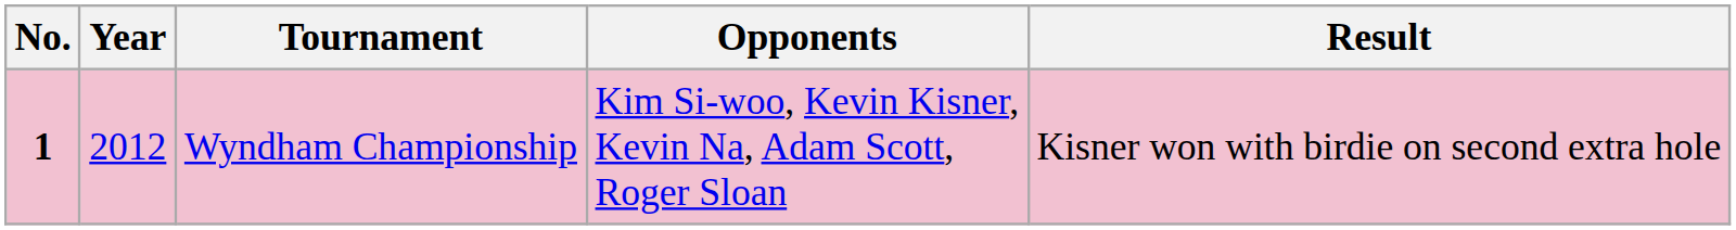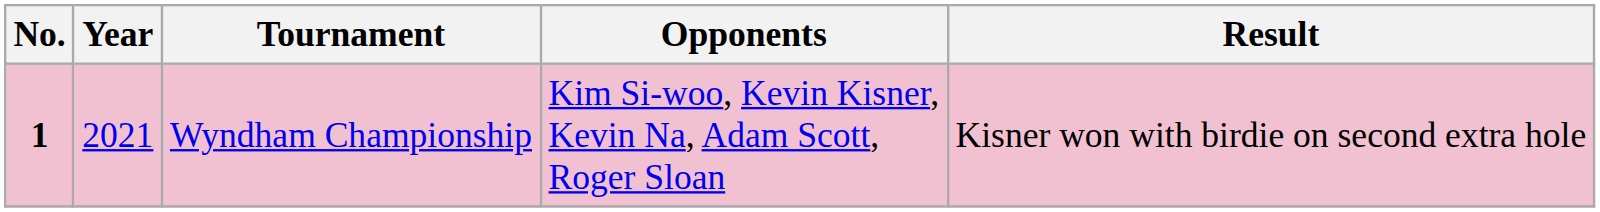Wyndham Championship | Year: 2012 -> 2021
